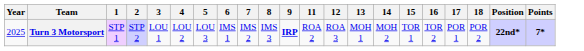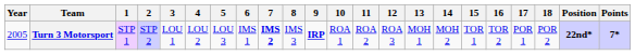+ column: 10 | ROA 1
Turn 3 Motorsport | Year: 2025 -> 2005
Turn 3 Motorsport | 7: normal -> bold
